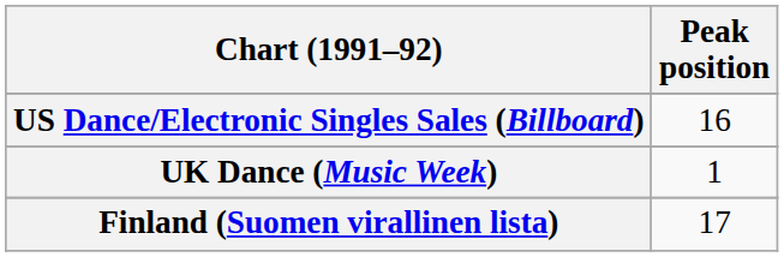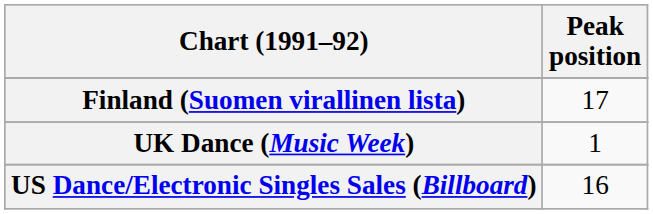rows swapped: Finland (Suomen virallinen lista) <-> US Dance/Electronic Singles Sales (Billboard)
